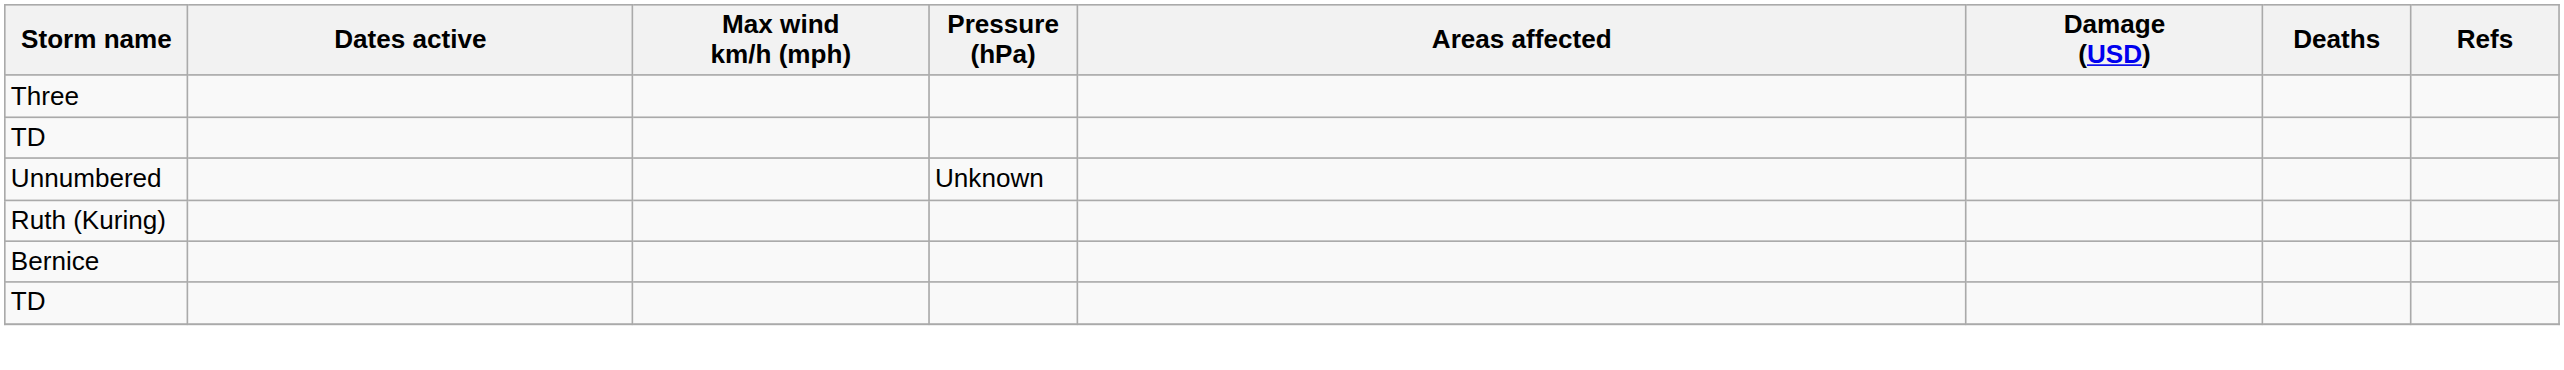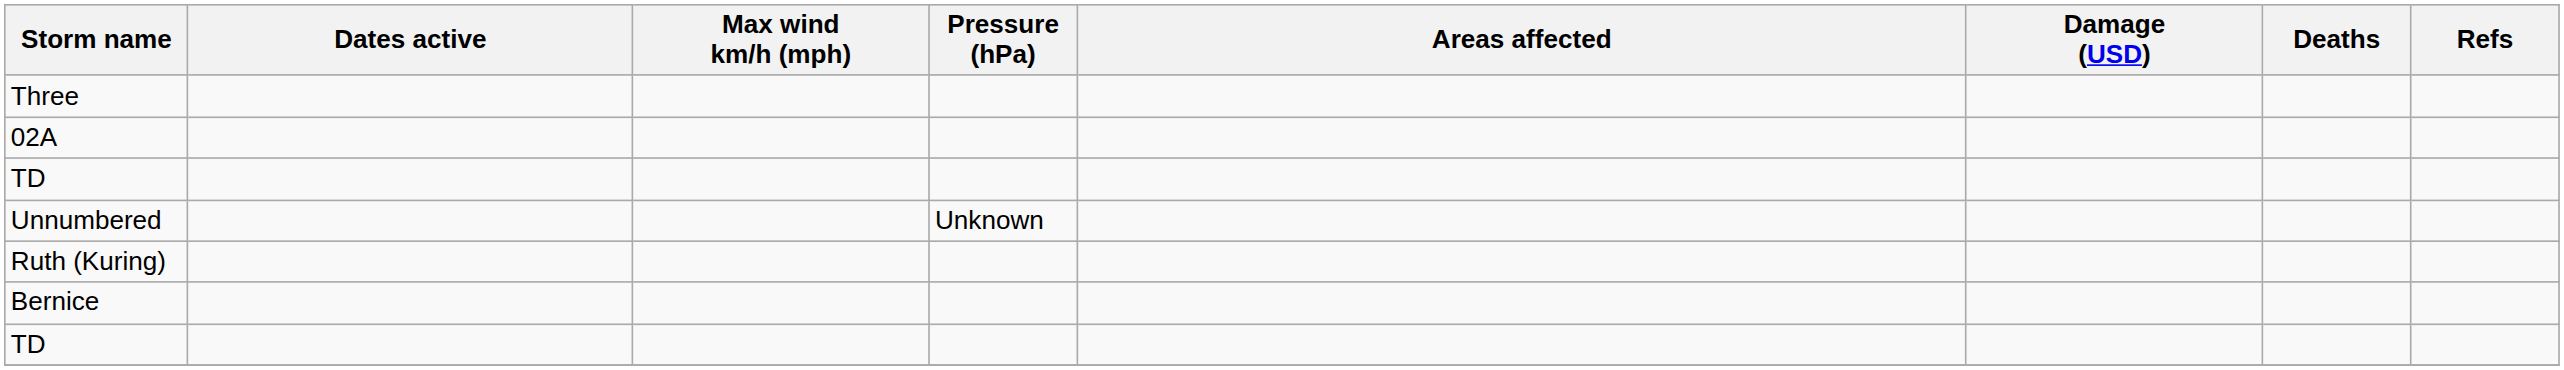+ row: 02A
